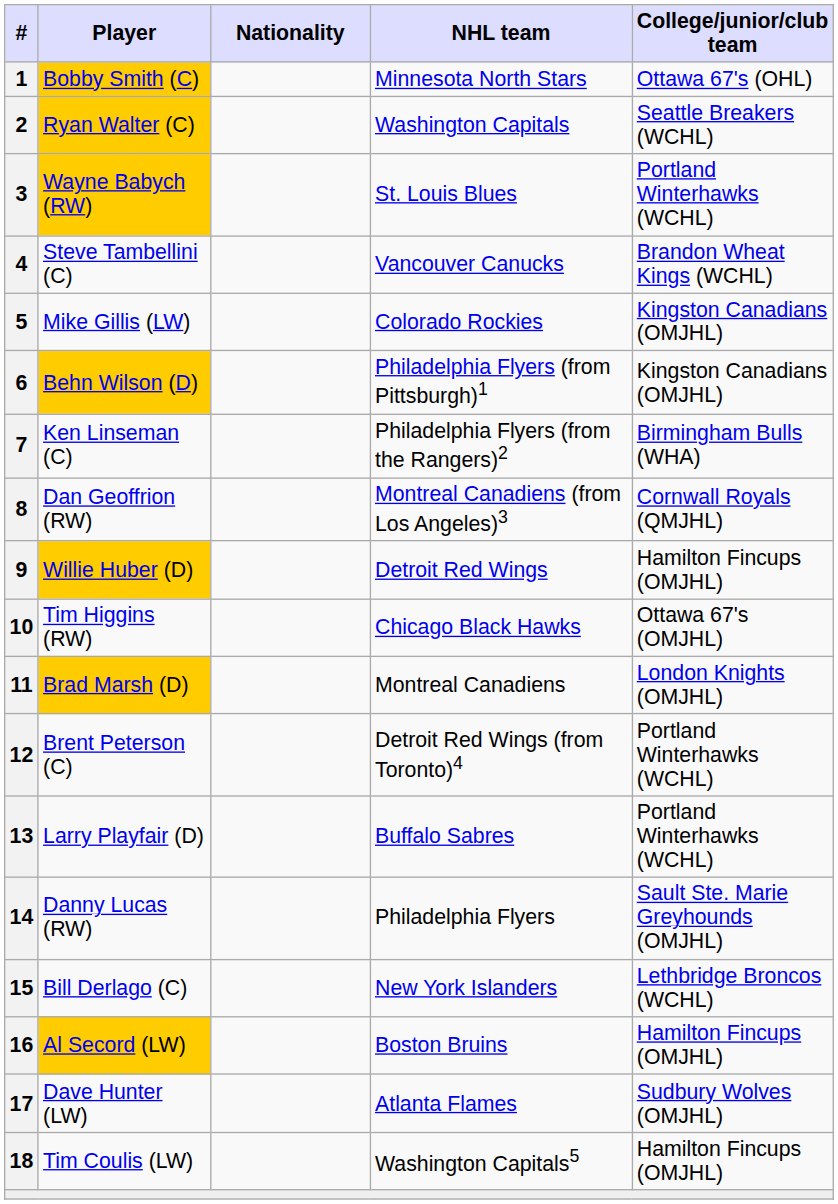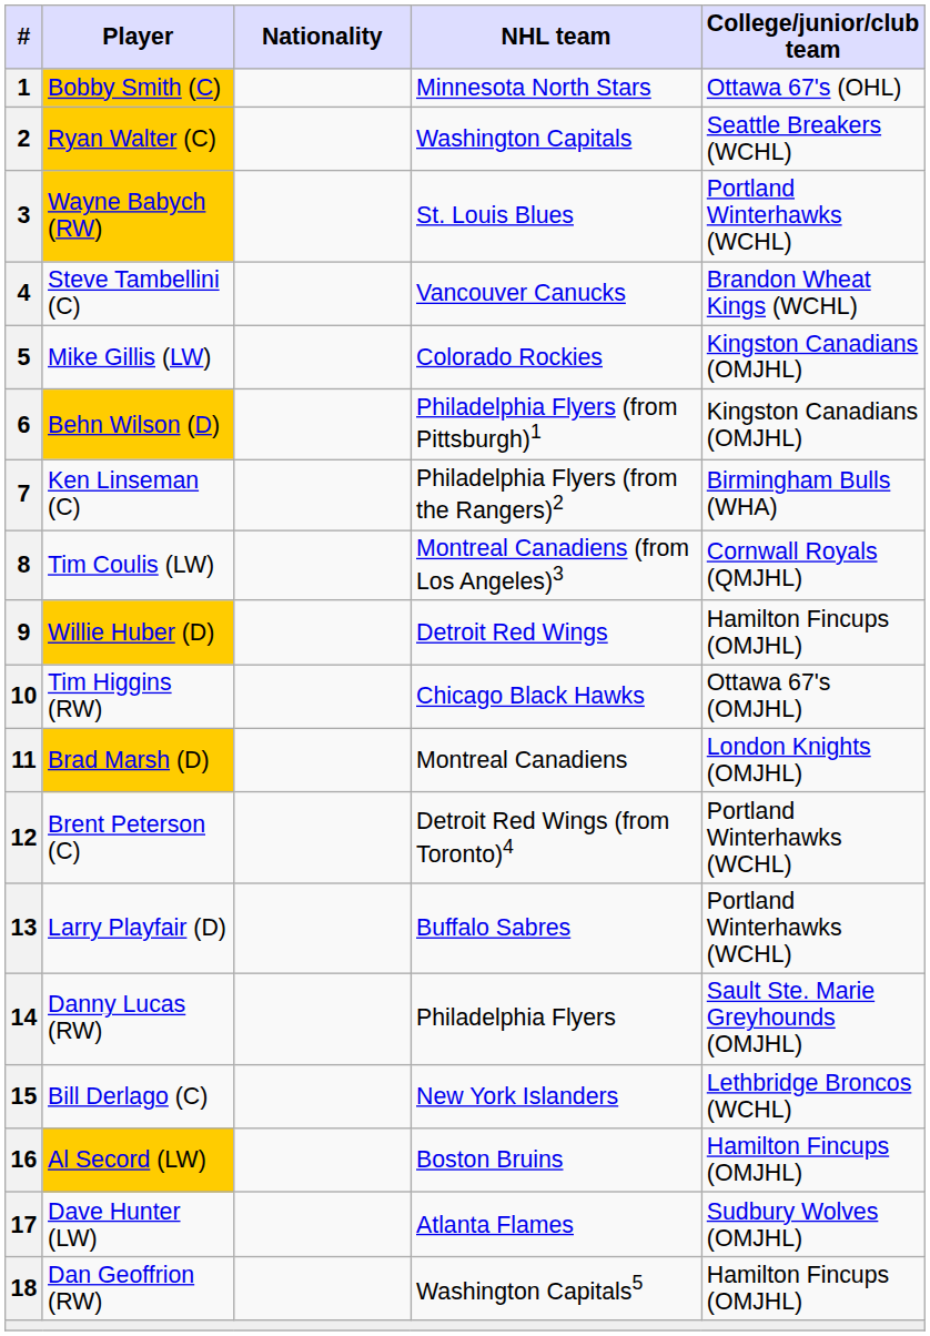8 | Player: Dan Geoffrion (RW) -> Tim Coulis (LW)
18 | Player: Tim Coulis (LW) -> Dan Geoffrion (RW)
